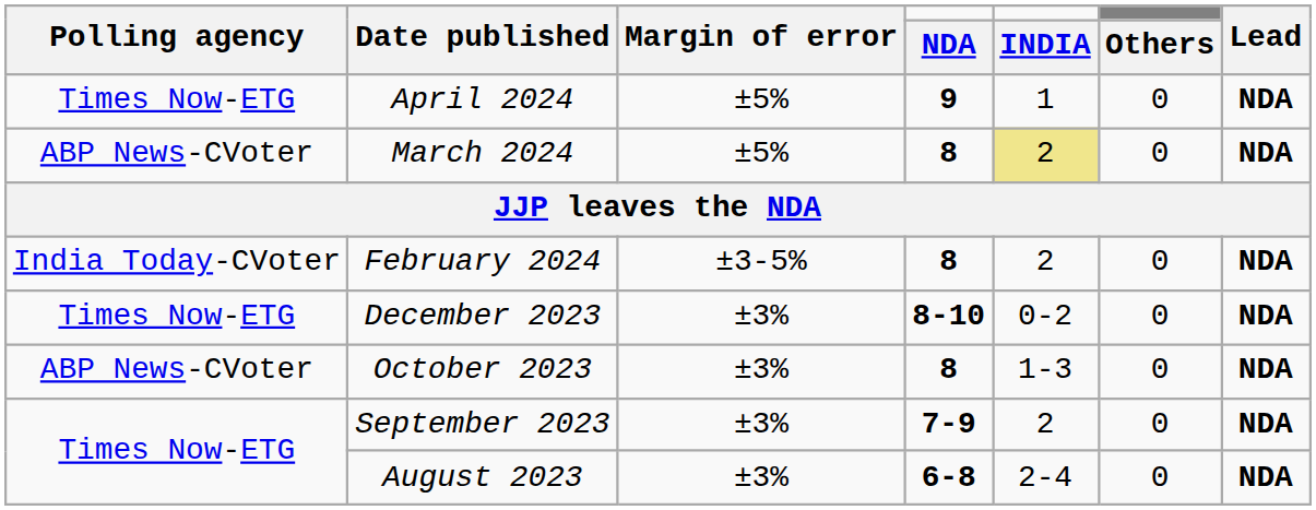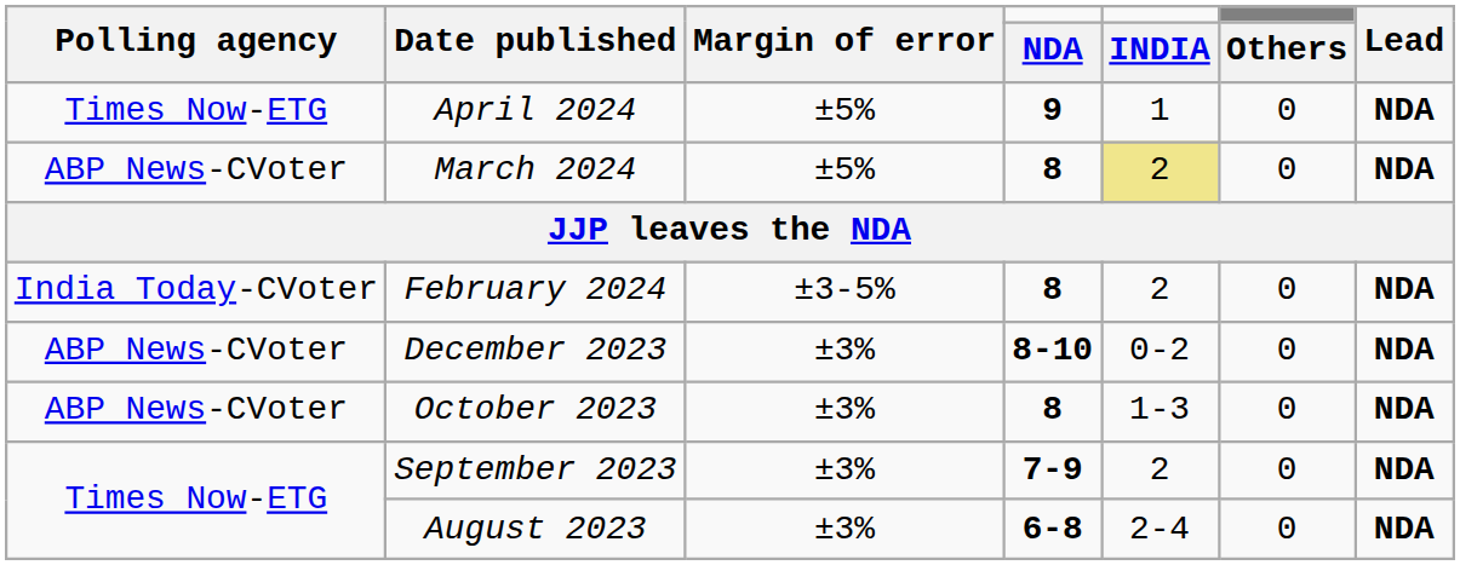December 2023 | Polling agency: Times Now-ETG -> ABP News-CVoter
